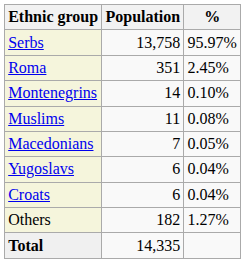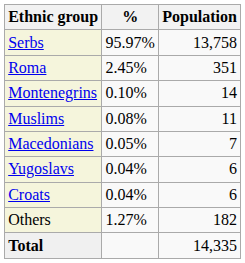columns swapped: Population <-> %
